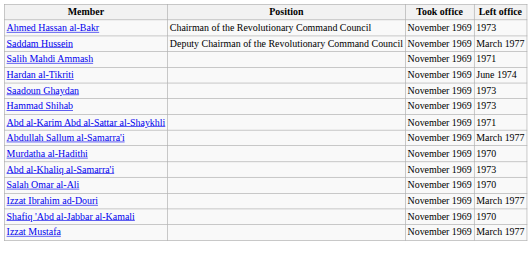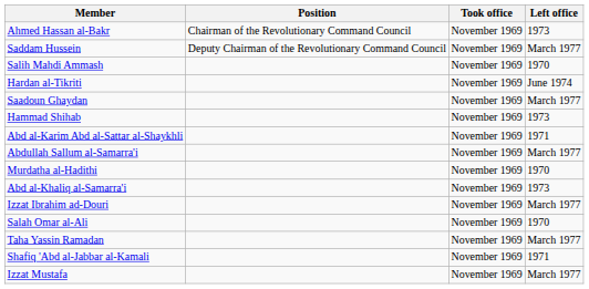Salih Mahdi Ammash | Left office: 1971 -> 1970
Saadoun Ghaydan | Left office: 1973 -> March 1977
rows swapped: Izzat Ibrahim ad-Douri <-> Salah Omar al-Ali
+ row: Taha Yassin Ramadan | November 1969 | March 1977
Shafiq 'Abd al-Jabbar al-Kamali | Left office: 1970 -> 1971
